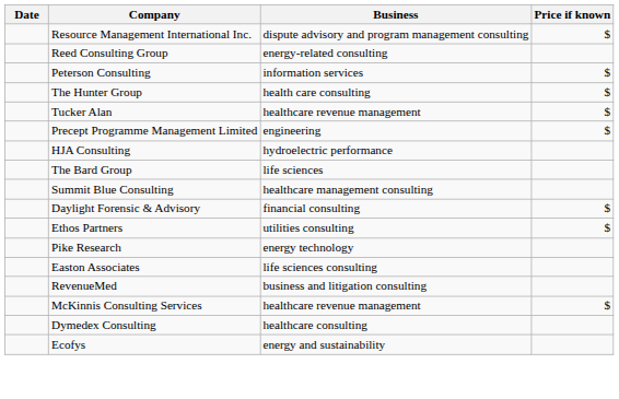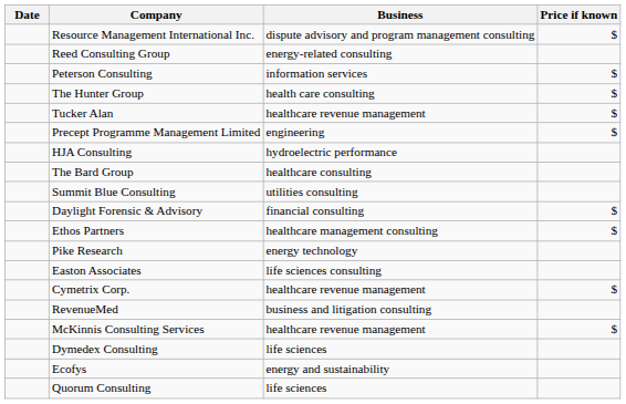The Bard Group | Business: life sciences -> healthcare consulting
Summit Blue Consulting | Business: healthcare management consulting -> utilities consulting
Ethos Partners | Business: utilities consulting -> healthcare management consulting
+ row: Cymetrix Corp. | healthcare revenue management | $
Dymedex Consulting | Business: healthcare consulting -> life sciences
+ row: Quorum Consulting | life sciences
